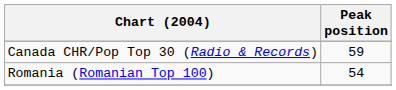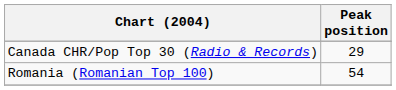Canada CHR/Pop Top 30 (Radio & Records) | Peak position: 59 -> 29
